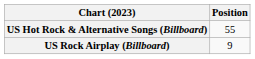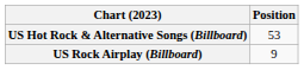US Hot Rock & Alternative Songs (Billboard) | Position: 55 -> 53
